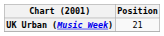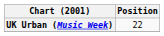UK Urban (Music Week) | Position: 21 -> 22
